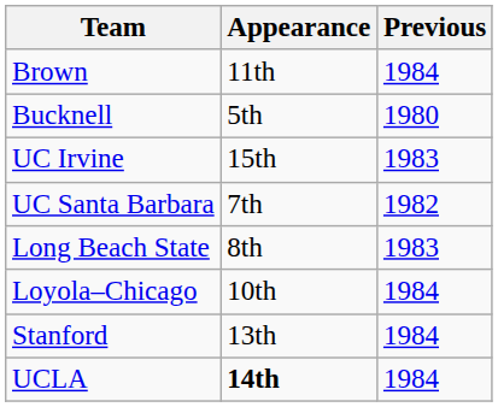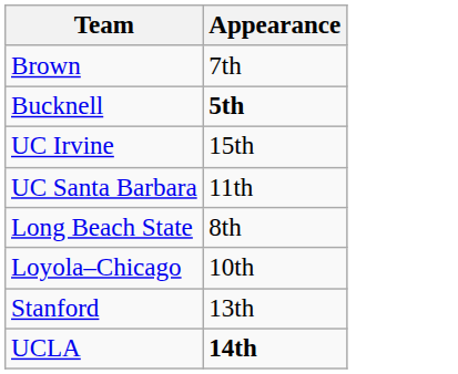- column: Previous | 1984 | 1980 | 1983 | 1982 | 1983 | 1984 | 1984 | 1984
Brown | Appearance: 11th -> 7th
Bucknell | Appearance: normal -> bold
UC Santa Barbara | Appearance: 7th -> 11th
